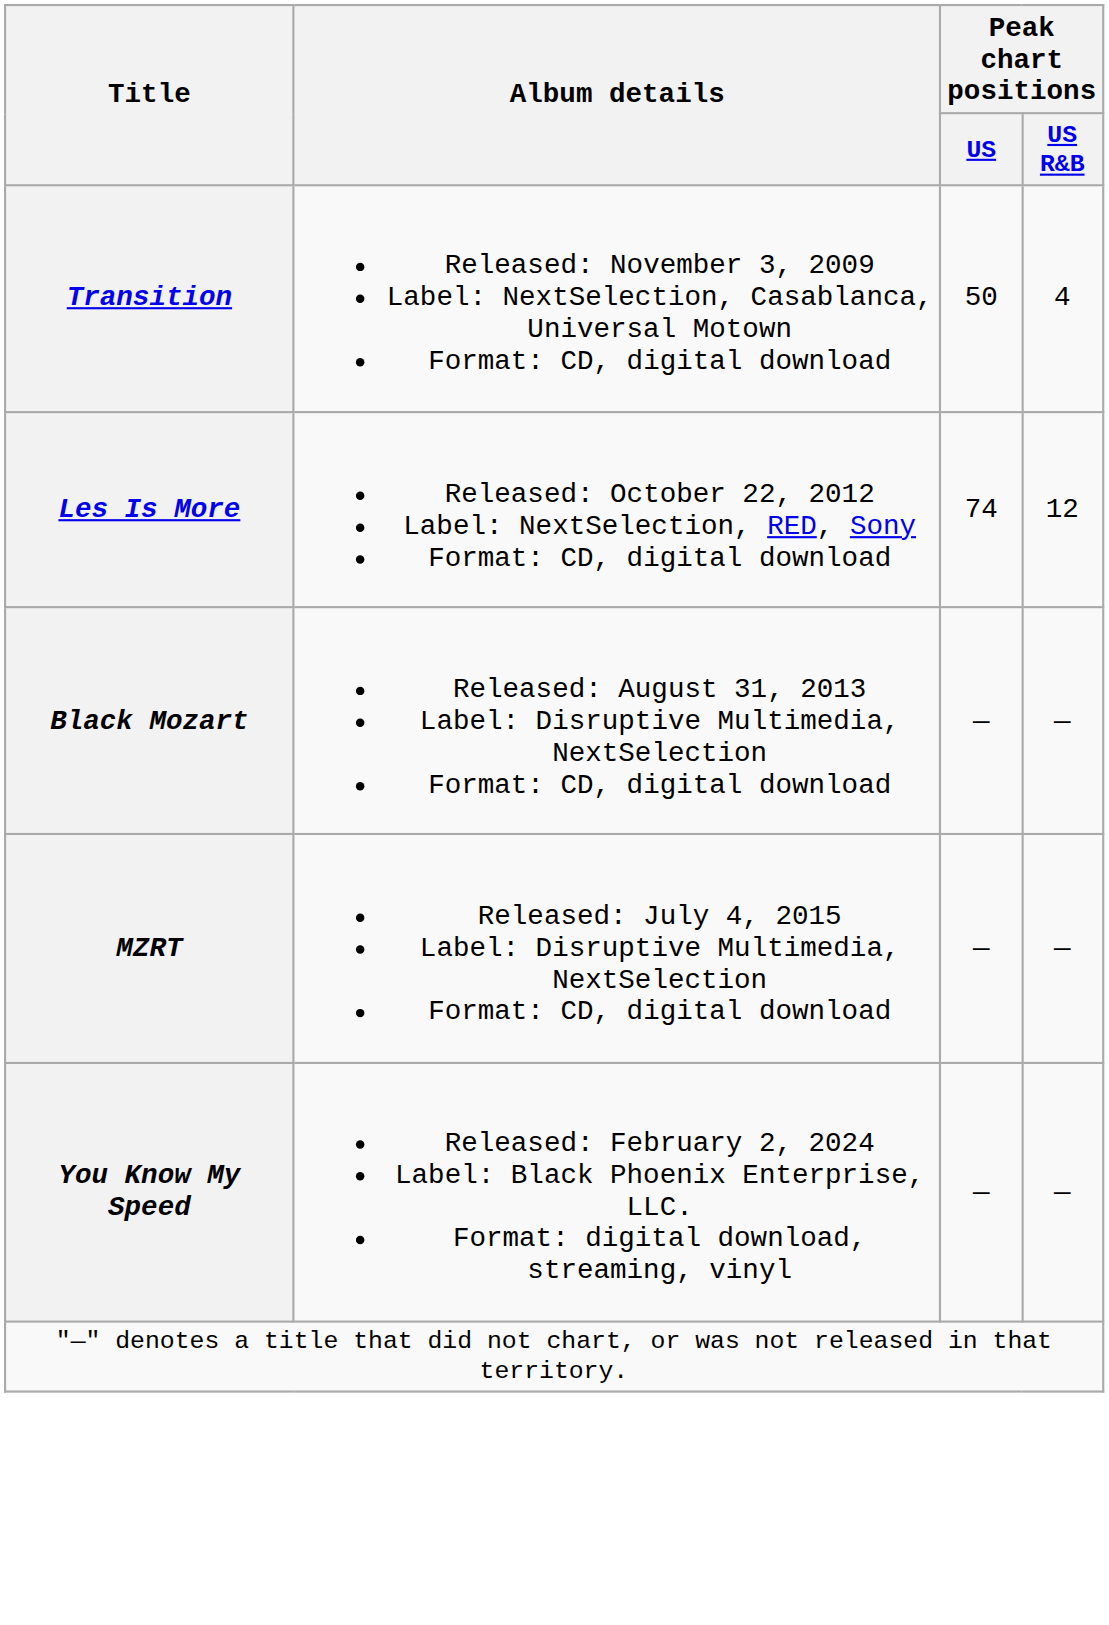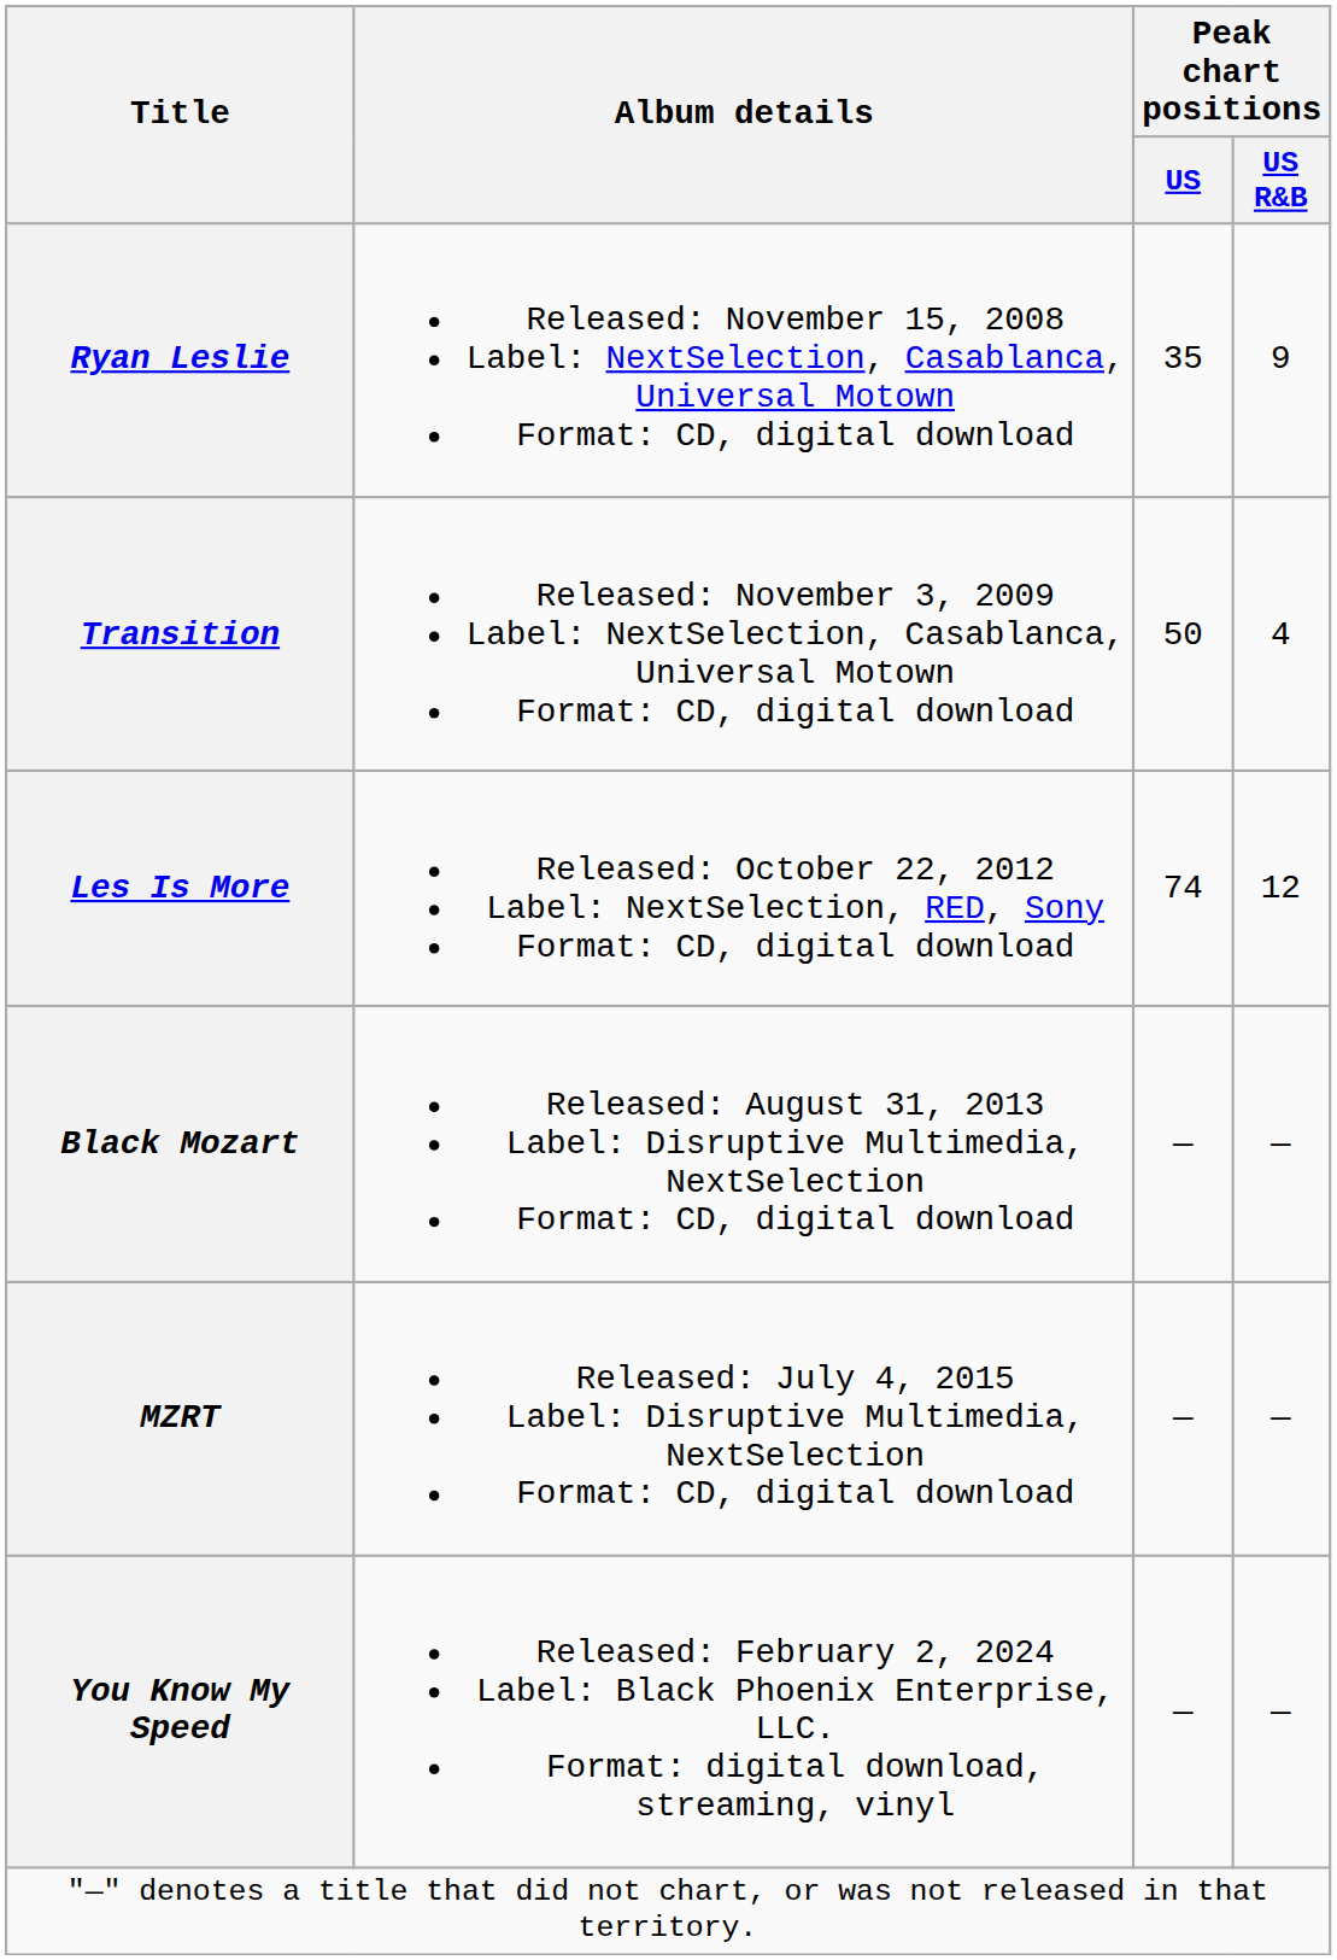+ row: Ryan Leslie | Released: November 15, 2008 Label: NextSelection, Casablanca, Universal Motown Format: CD, digital download | 35 | 9
